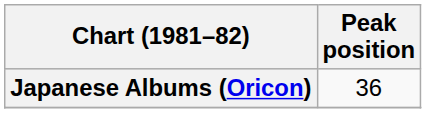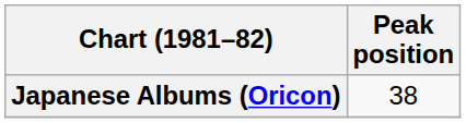Japanese Albums (Oricon) | Peak position: 36 -> 38
